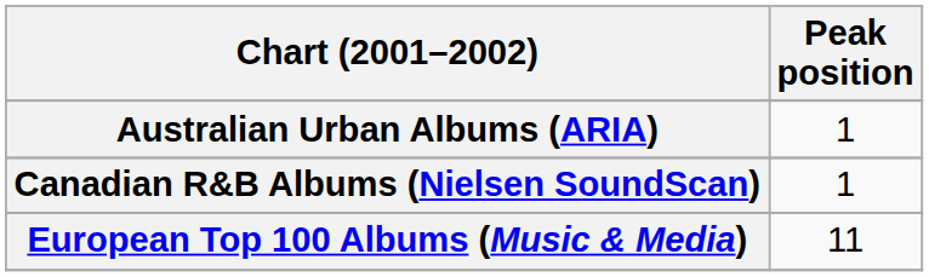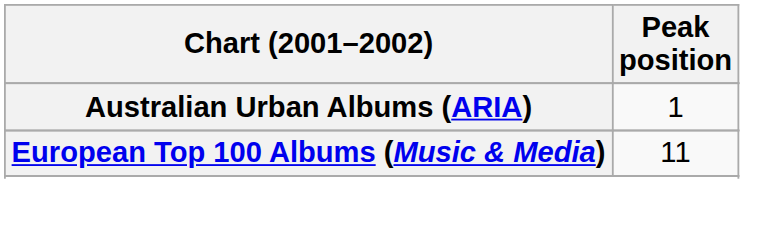- row: Canadian R&B Albums (Nielsen SoundScan) | 1
